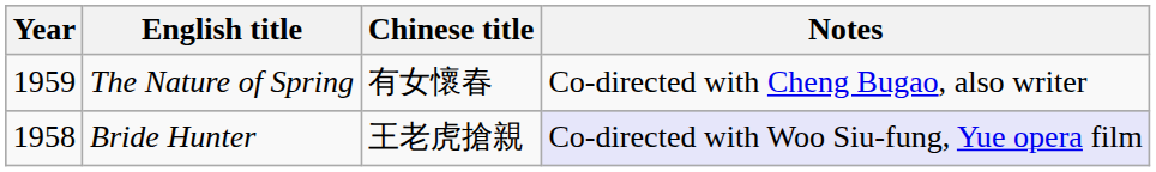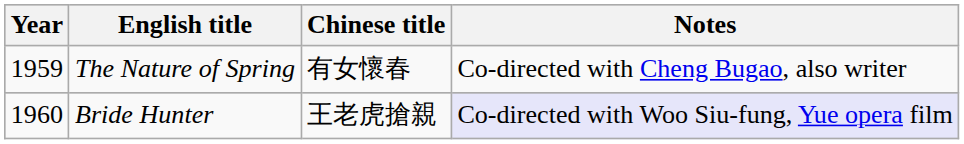Bride Hunter | Year: 1958 -> 1960
